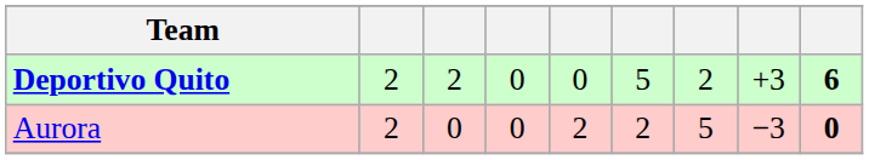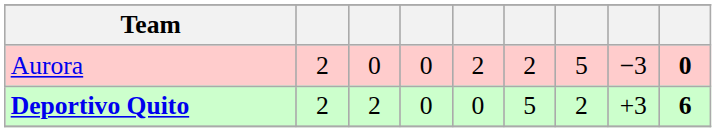rows swapped: Deportivo Quito <-> Aurora
